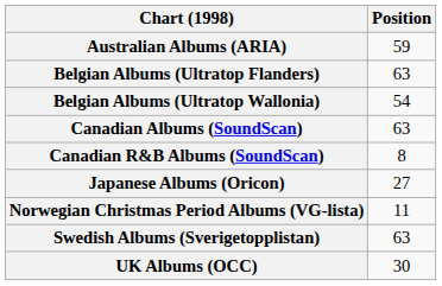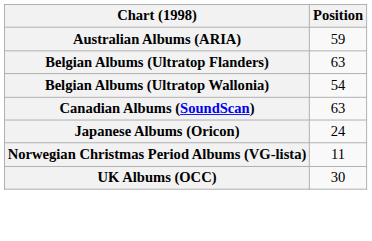- row: Canadian R&B Albums (SoundScan) | 8
Japanese Albums (Oricon) | Position: 27 -> 24
- row: Swedish Albums (Sverigetopplistan) | 63
